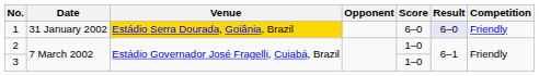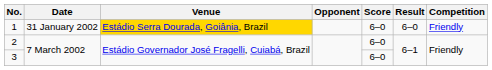1 | Result: lavender background -> no background
2 | Score: 1–0 -> 6–0
3 | Score: 1–0 -> 6–0
